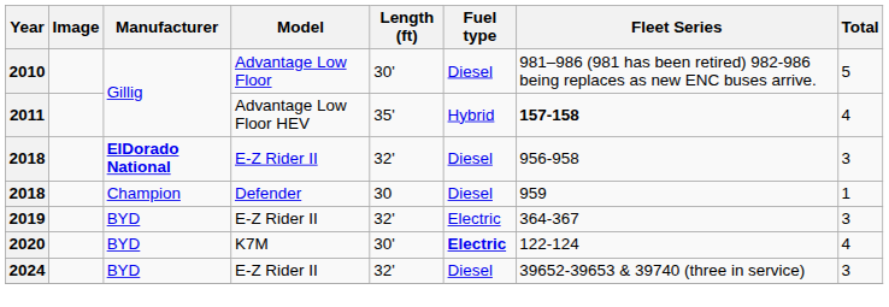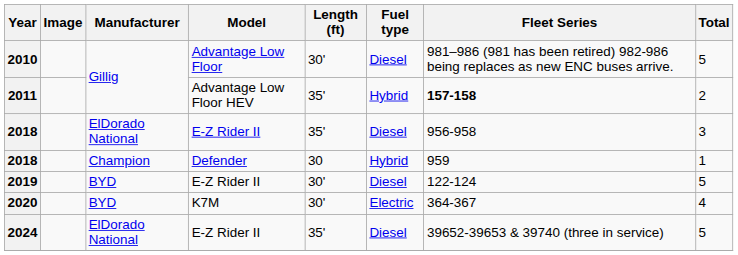2011 | Total: 4 -> 2
2018 / E-Z Rider II | Manufacturer: bold -> normal
2018 / E-Z Rider II | Length (ft): 32' -> 35'
2018 / Defender | Fuel type: Diesel -> Hybrid
2019 | Length (ft): 32' -> 30'
2019 | Fuel type: Electric -> Diesel
2019 | Fleet Series: 364-367 -> 122-124
2019 | Total: 3 -> 5
2020 | Fuel type: bold -> normal
2020 | Fleet Series: 122-124 -> 364-367
2024 | Manufacturer: BYD -> ElDorado National
2024 | Length (ft): 32' -> 35'
2024 | Total: 3 -> 5
